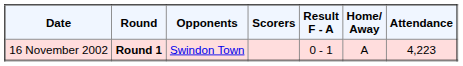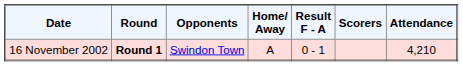columns swapped: Home/ Away <-> Scorers
16 November 2002 | Attendance: 4,223 -> 4,210
